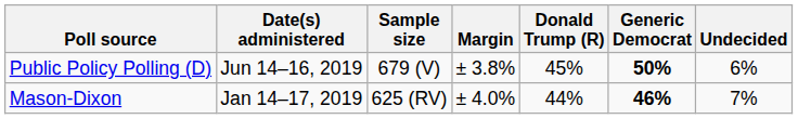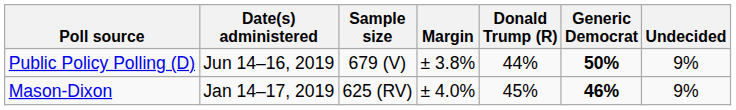Public Policy Polling (D) | Donald Trump (R): 45% -> 44%
Public Policy Polling (D) | Undecided: 6% -> 9%
Mason-Dixon | Donald Trump (R): 44% -> 45%
Mason-Dixon | Undecided: 7% -> 9%
